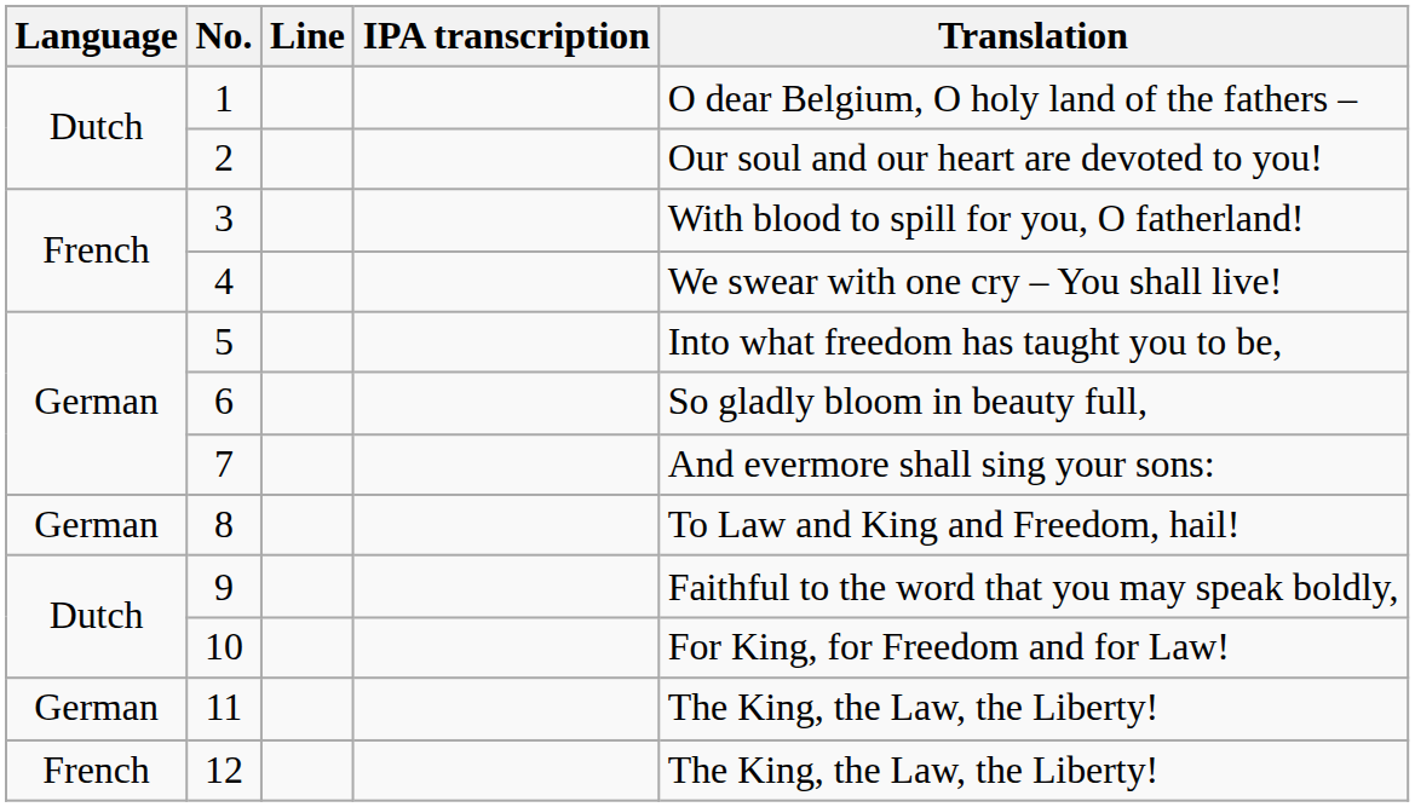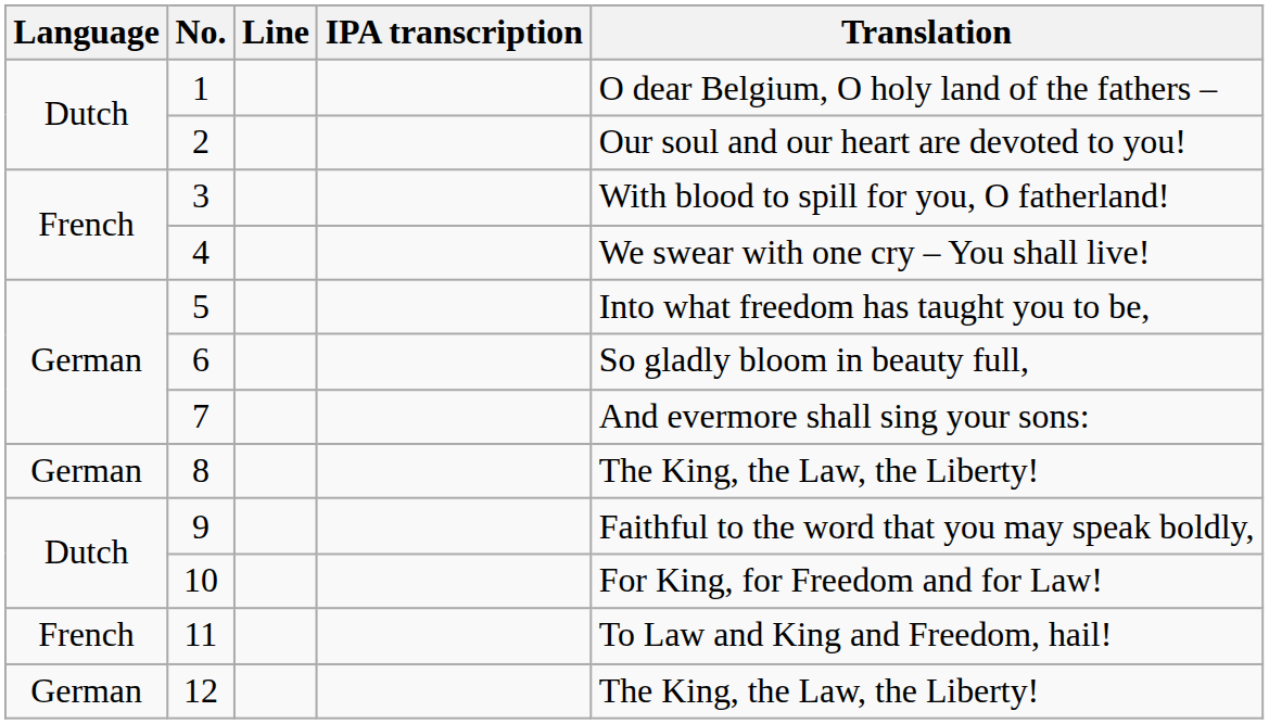8 | Translation: To Law and King and Freedom, hail! -> The King, the Law, the Liberty!
11 | Language: German -> French
11 | Translation: The King, the Law, the Liberty! -> To Law and King and Freedom, hail!
12 | Language: French -> German
